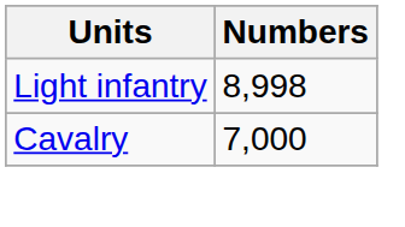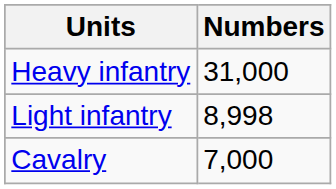+ row: Heavy infantry | 31,000
